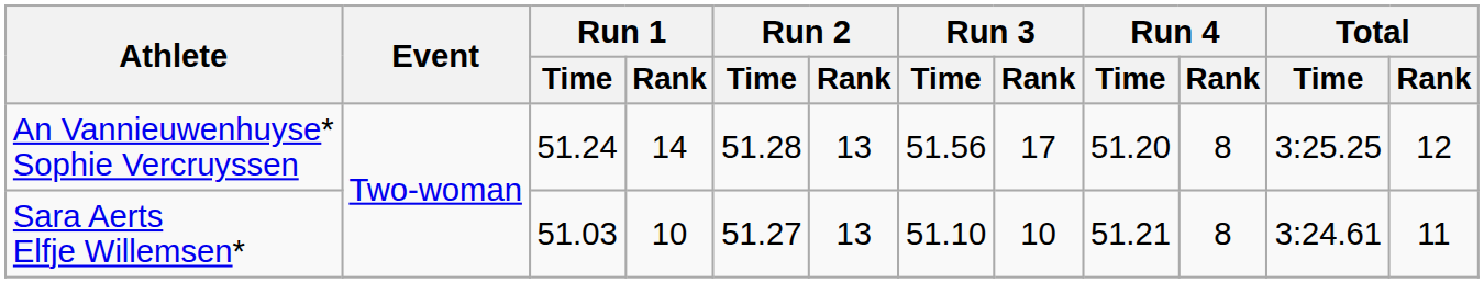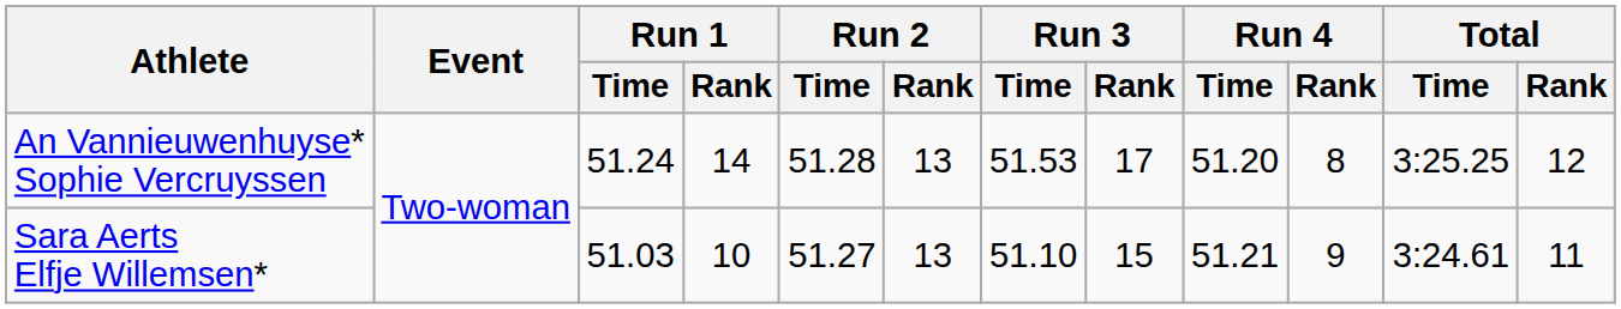An Vannieuwenhuyse* Sophie Vercruyssen | Run 3 / Time: 51.56 -> 51.53
Sara Aerts Elfje Willemsen* | Run 3 / Rank: 10 -> 15
Sara Aerts Elfje Willemsen* | Run 4 / Rank: 8 -> 9
